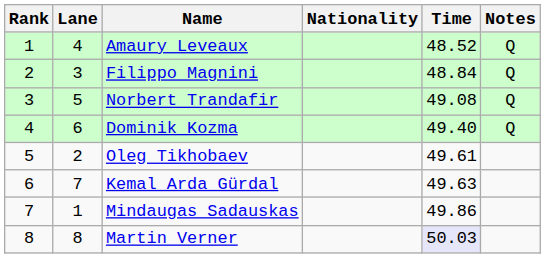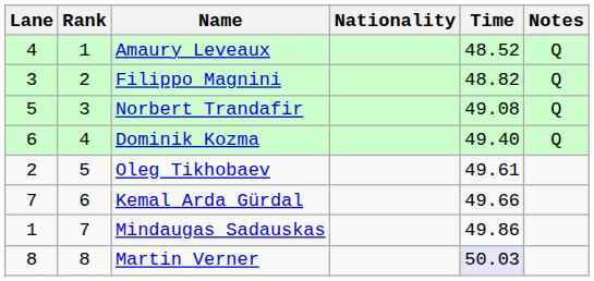columns swapped: Rank <-> Lane
Filippo Magnini | Time: 48.84 -> 48.82
Kemal Arda Gürdal | Time: 49.63 -> 49.66
